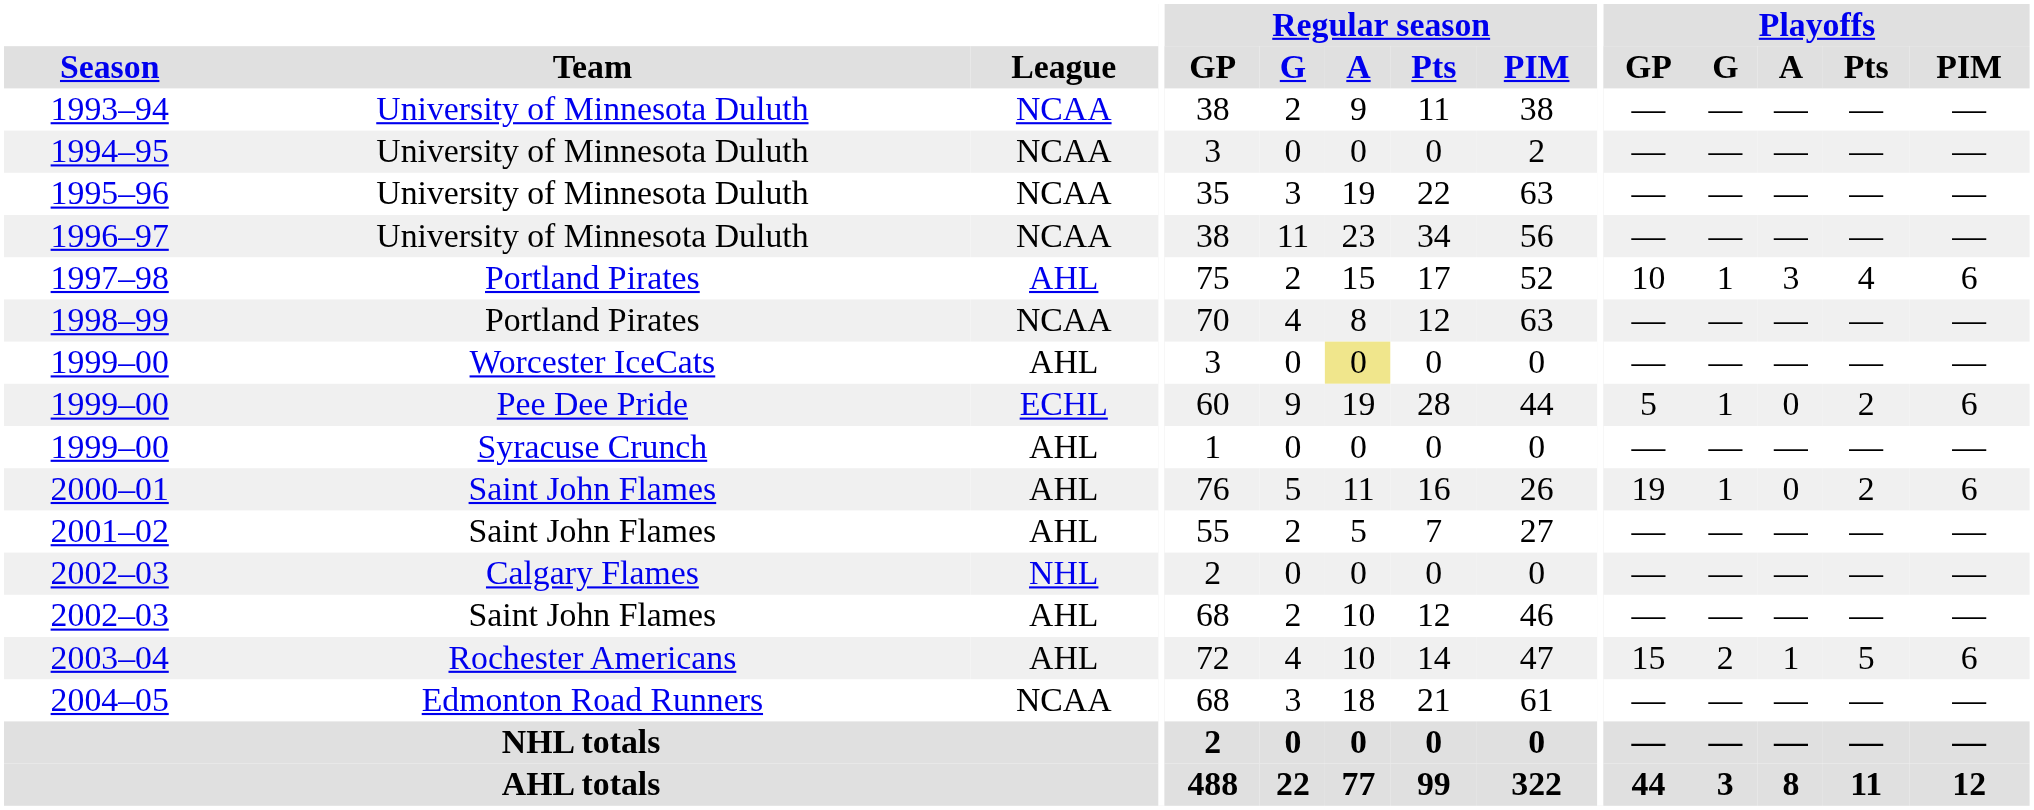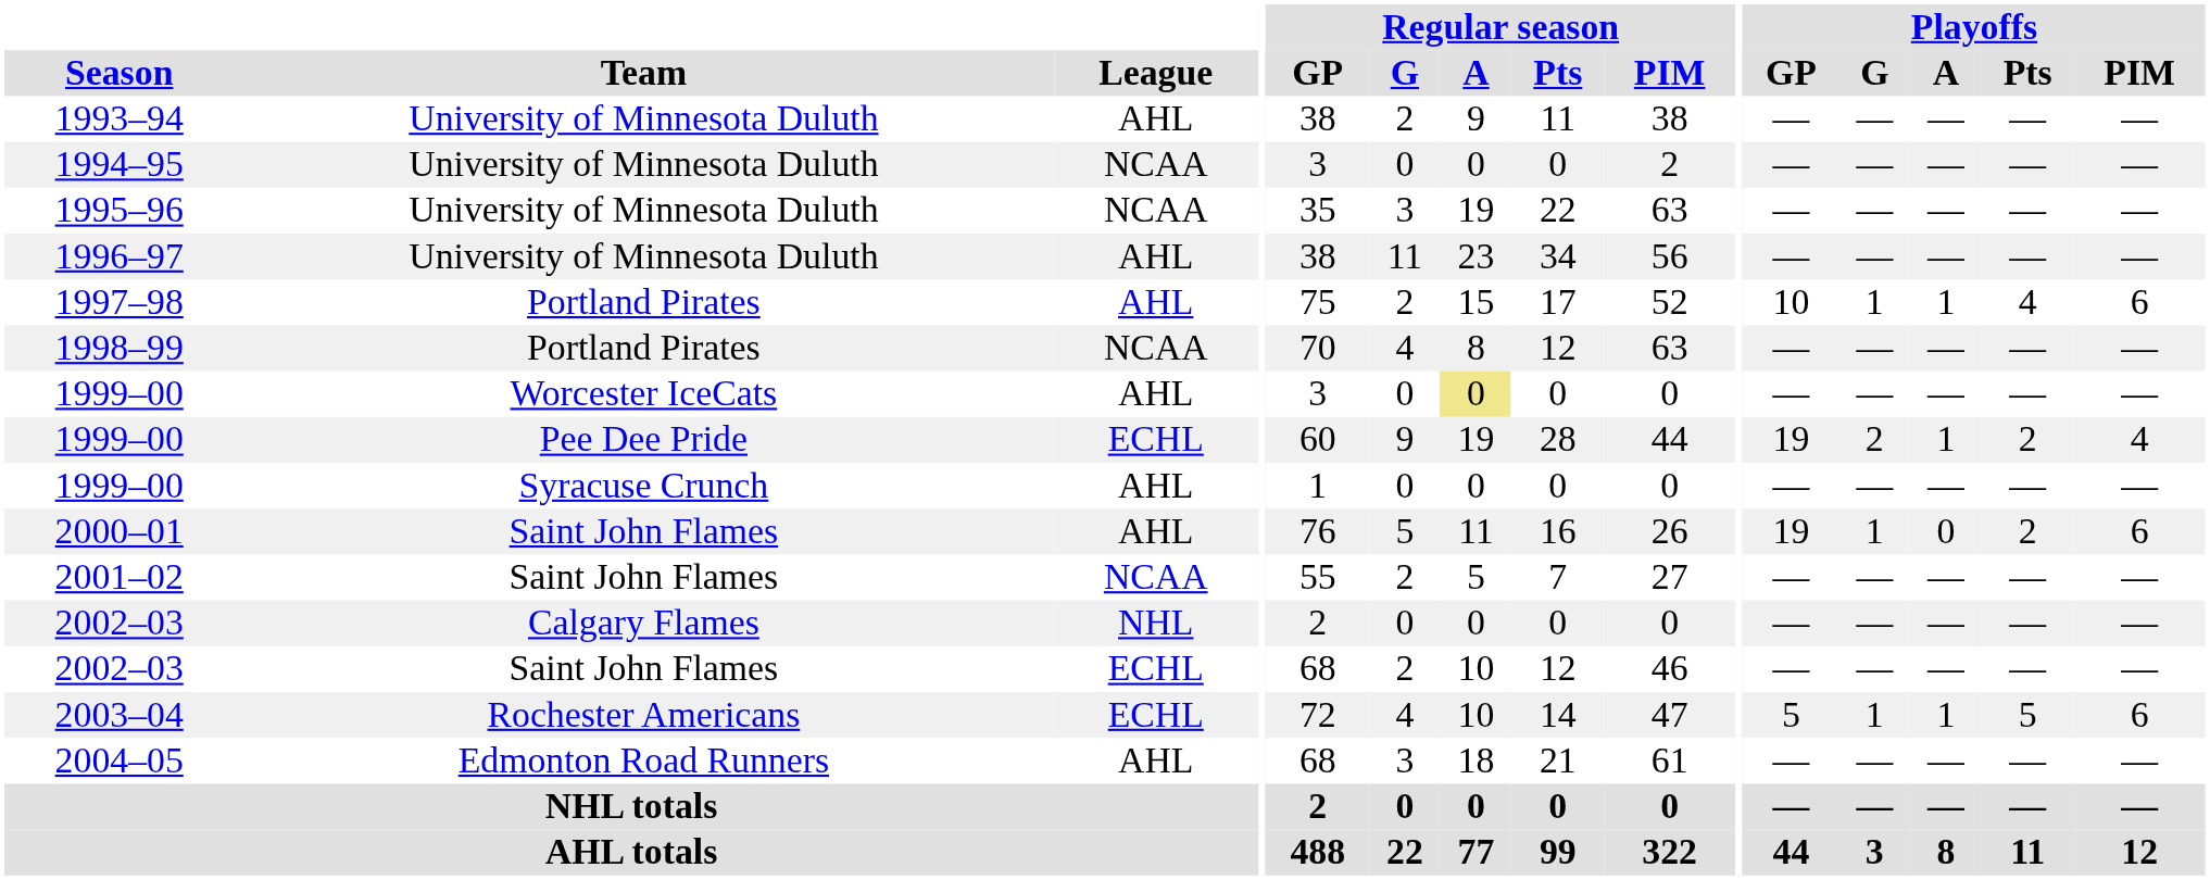1993–94 | League: NCAA -> AHL
1996–97 | League: NCAA -> AHL
1997–98 | Playoffs / A: 3 -> 1
1999–00 / Pee Dee Pride | Playoffs / GP: 5 -> 19
1999–00 / Pee Dee Pride | Playoffs / G: 1 -> 2
1999–00 / Pee Dee Pride | Playoffs / A: 0 -> 1
1999–00 / Pee Dee Pride | Playoffs / PIM: 6 -> 4
2001–02 | League: AHL -> NCAA
2002–03 / Saint John Flames | League: AHL -> ECHL
2003–04 | League: AHL -> ECHL
2003–04 | Playoffs / GP: 15 -> 5
2003–04 | Playoffs / G: 2 -> 1
2004–05 | League: NCAA -> AHL
